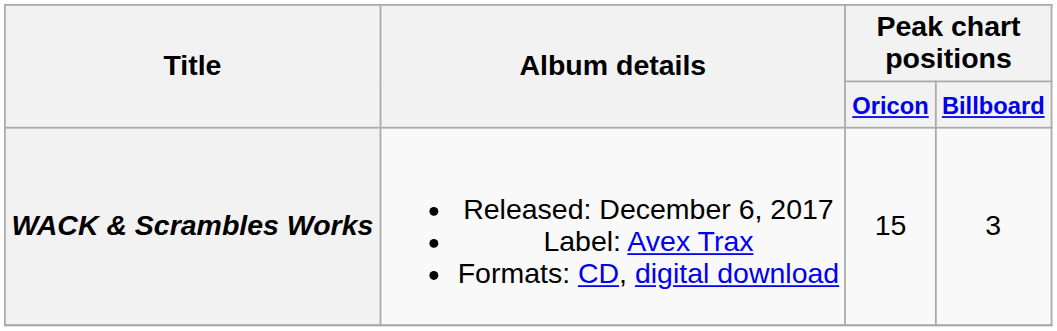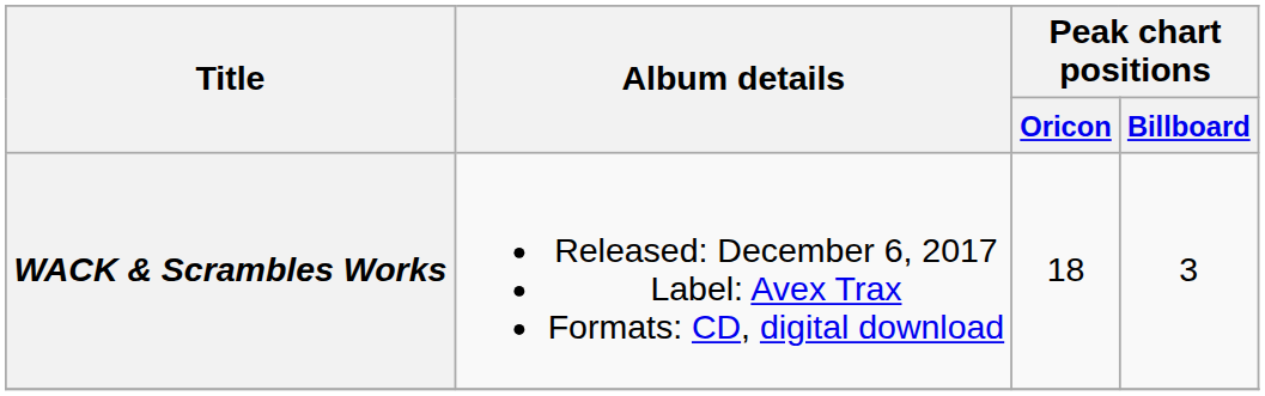WACK & Scrambles Works | Peak chart positions / Oricon: 15 -> 18
